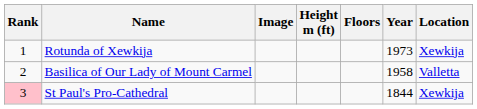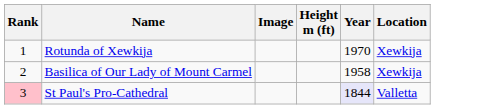- column: Floors
Rotunda of Xewkija | Year: 1973 -> 1970
Basilica of Our Lady of Mount Carmel | Location: Valletta -> Xewkija
St Paul's Pro-Cathedral | Year: no background -> lavender background
St Paul's Pro-Cathedral | Location: Xewkija -> Valletta
